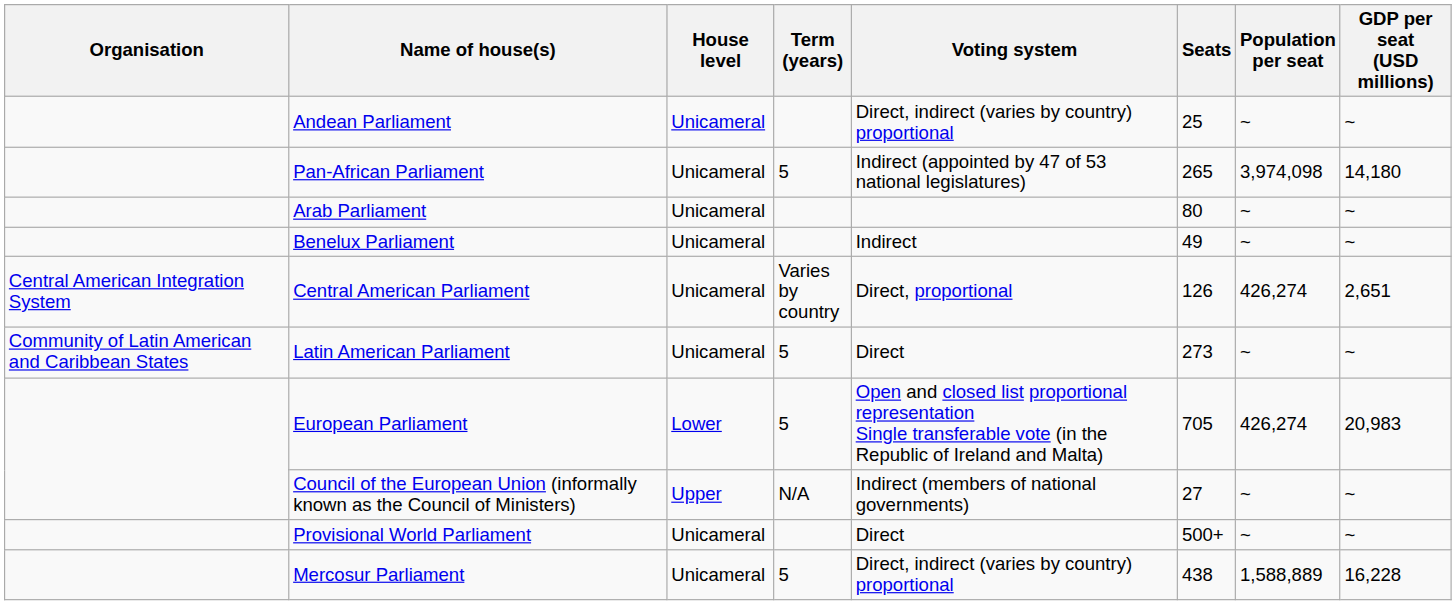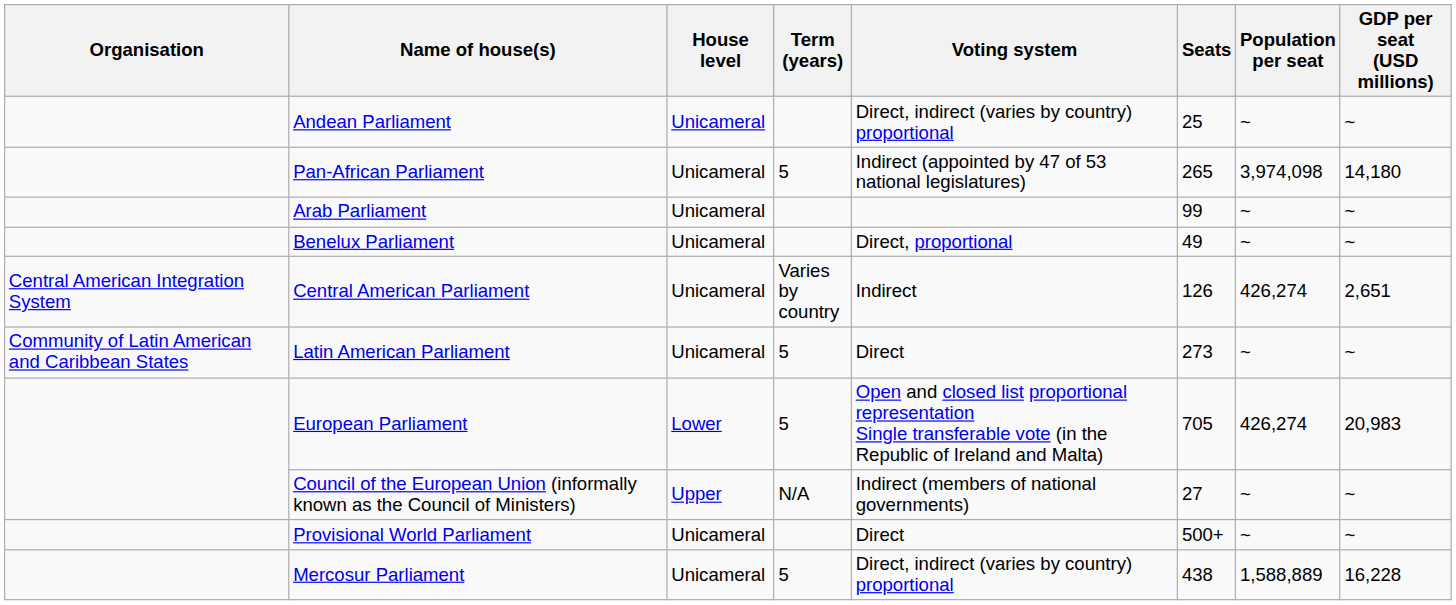Arab Parliament | Seats: 80 -> 99
Benelux Parliament | Voting system: Indirect -> Direct, proportional
Central American Parliament | Voting system: Direct, proportional -> Indirect
